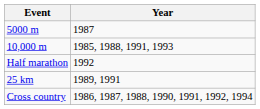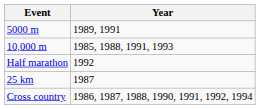5000 m | Year: 1987 -> 1989, 1991
25 km | Year: 1989, 1991 -> 1987
